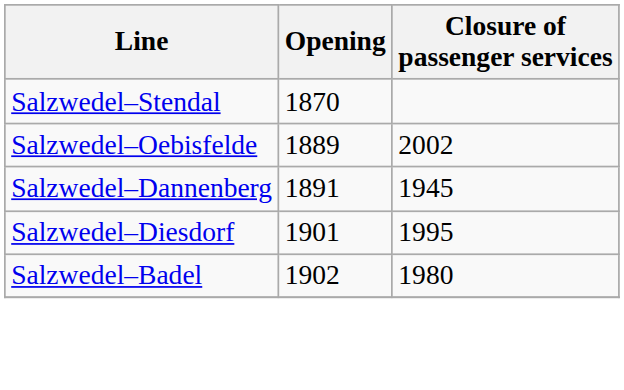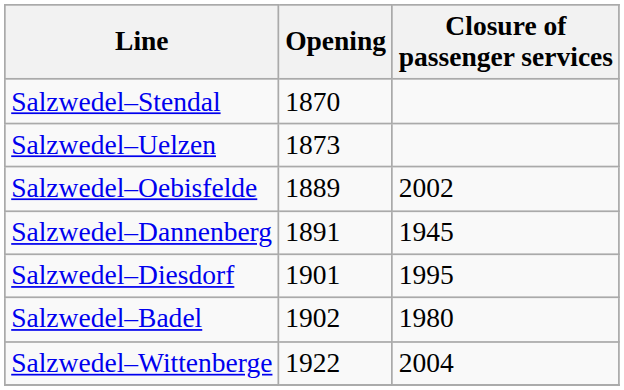+ row: Salzwedel–Uelzen | 1873
+ row: Salzwedel–Wittenberge | 1922 | 2004
